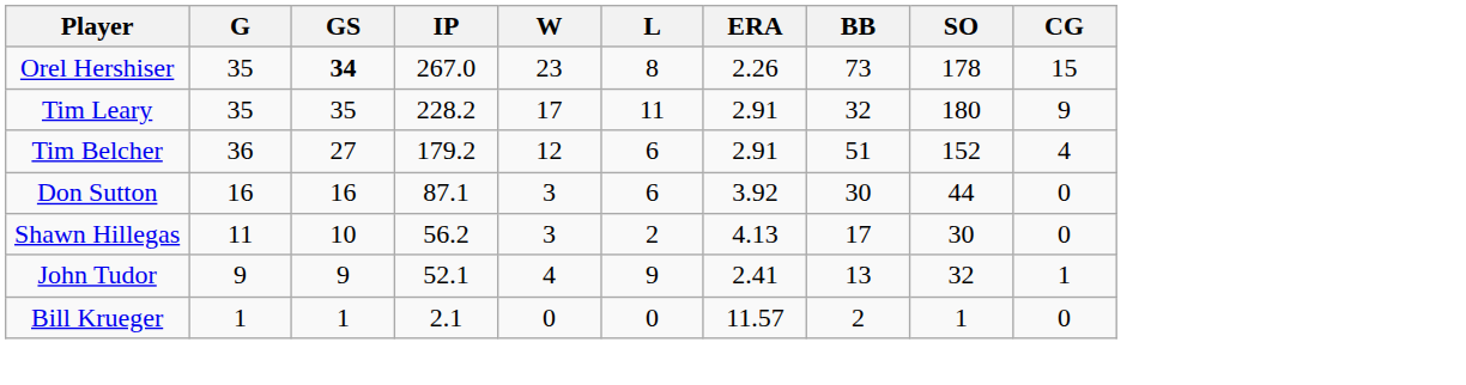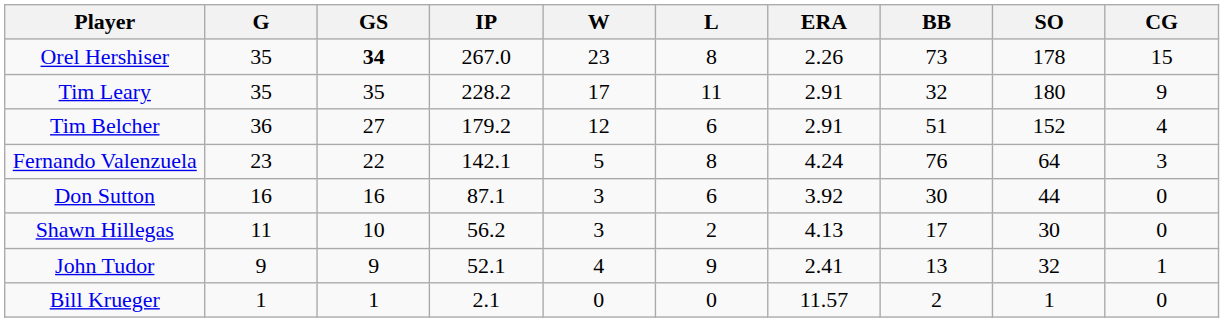+ row: Fernando Valenzuela | 23 | 22 | 142.1 | 5 | 8 | 4.24 | 76 | 64 | 3
